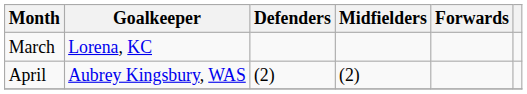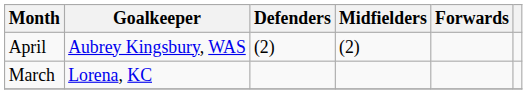rows swapped: March <-> April
